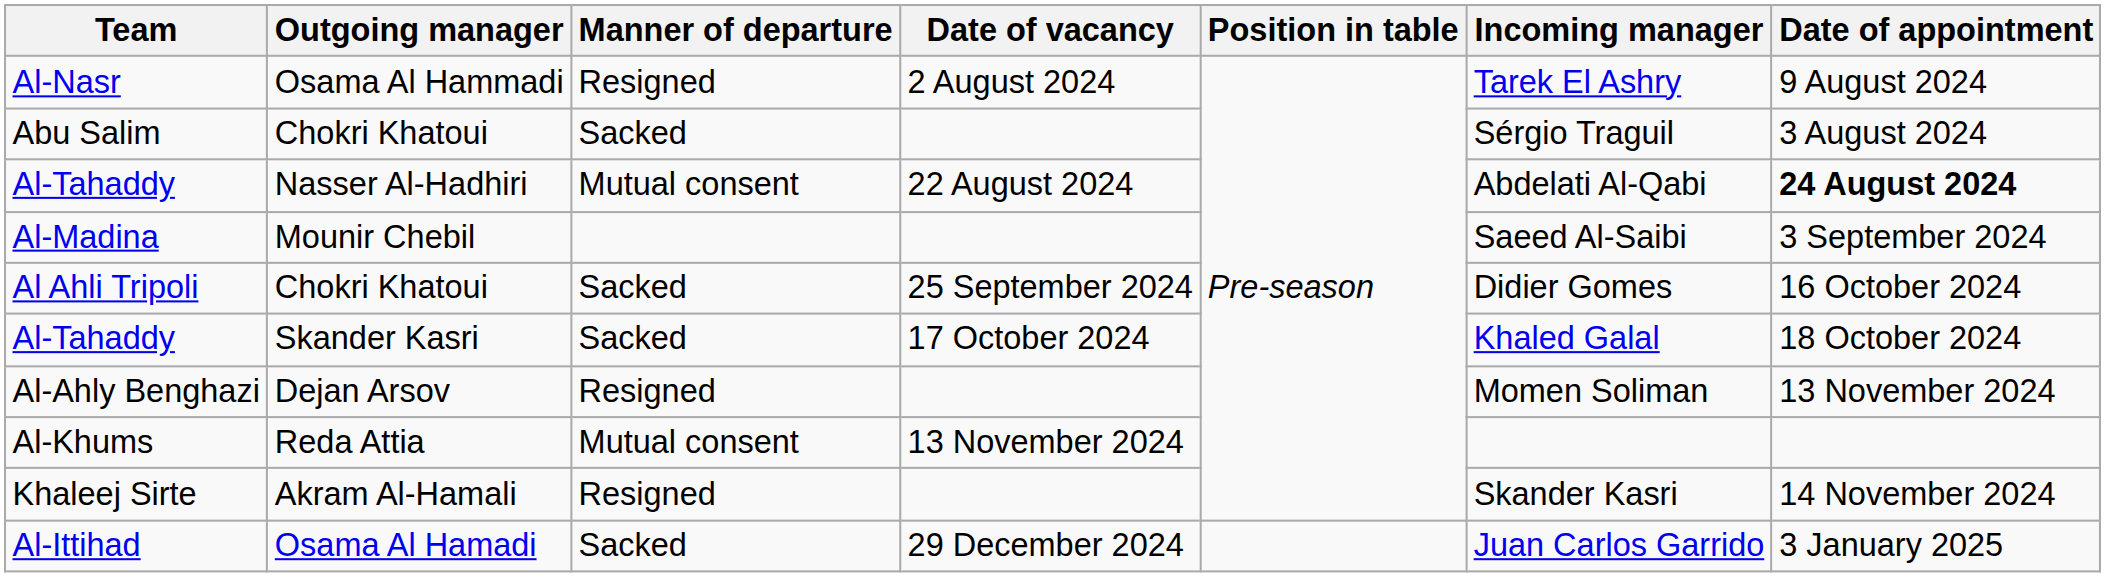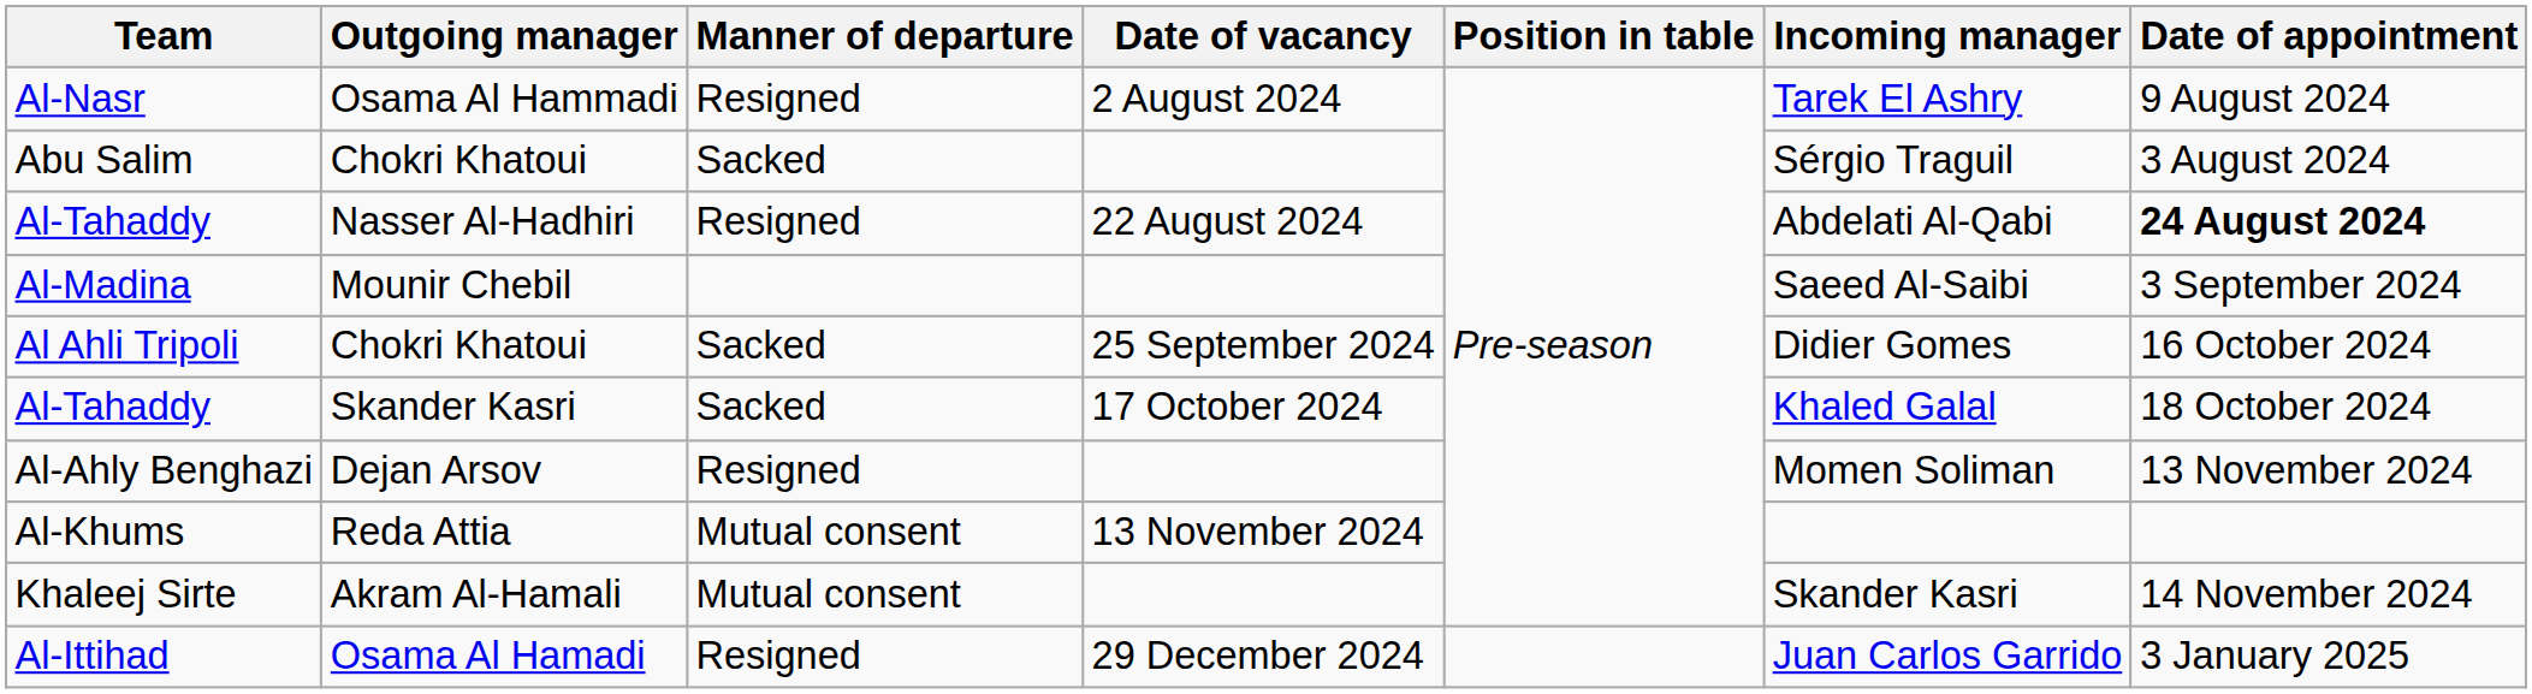Al-Tahaddy / Nasser Al-Hadhiri | Manner of departure: Mutual consent -> Resigned
Khaleej Sirte | Manner of departure: Resigned -> Mutual consent
Al-Ittihad | Manner of departure: Sacked -> Resigned
